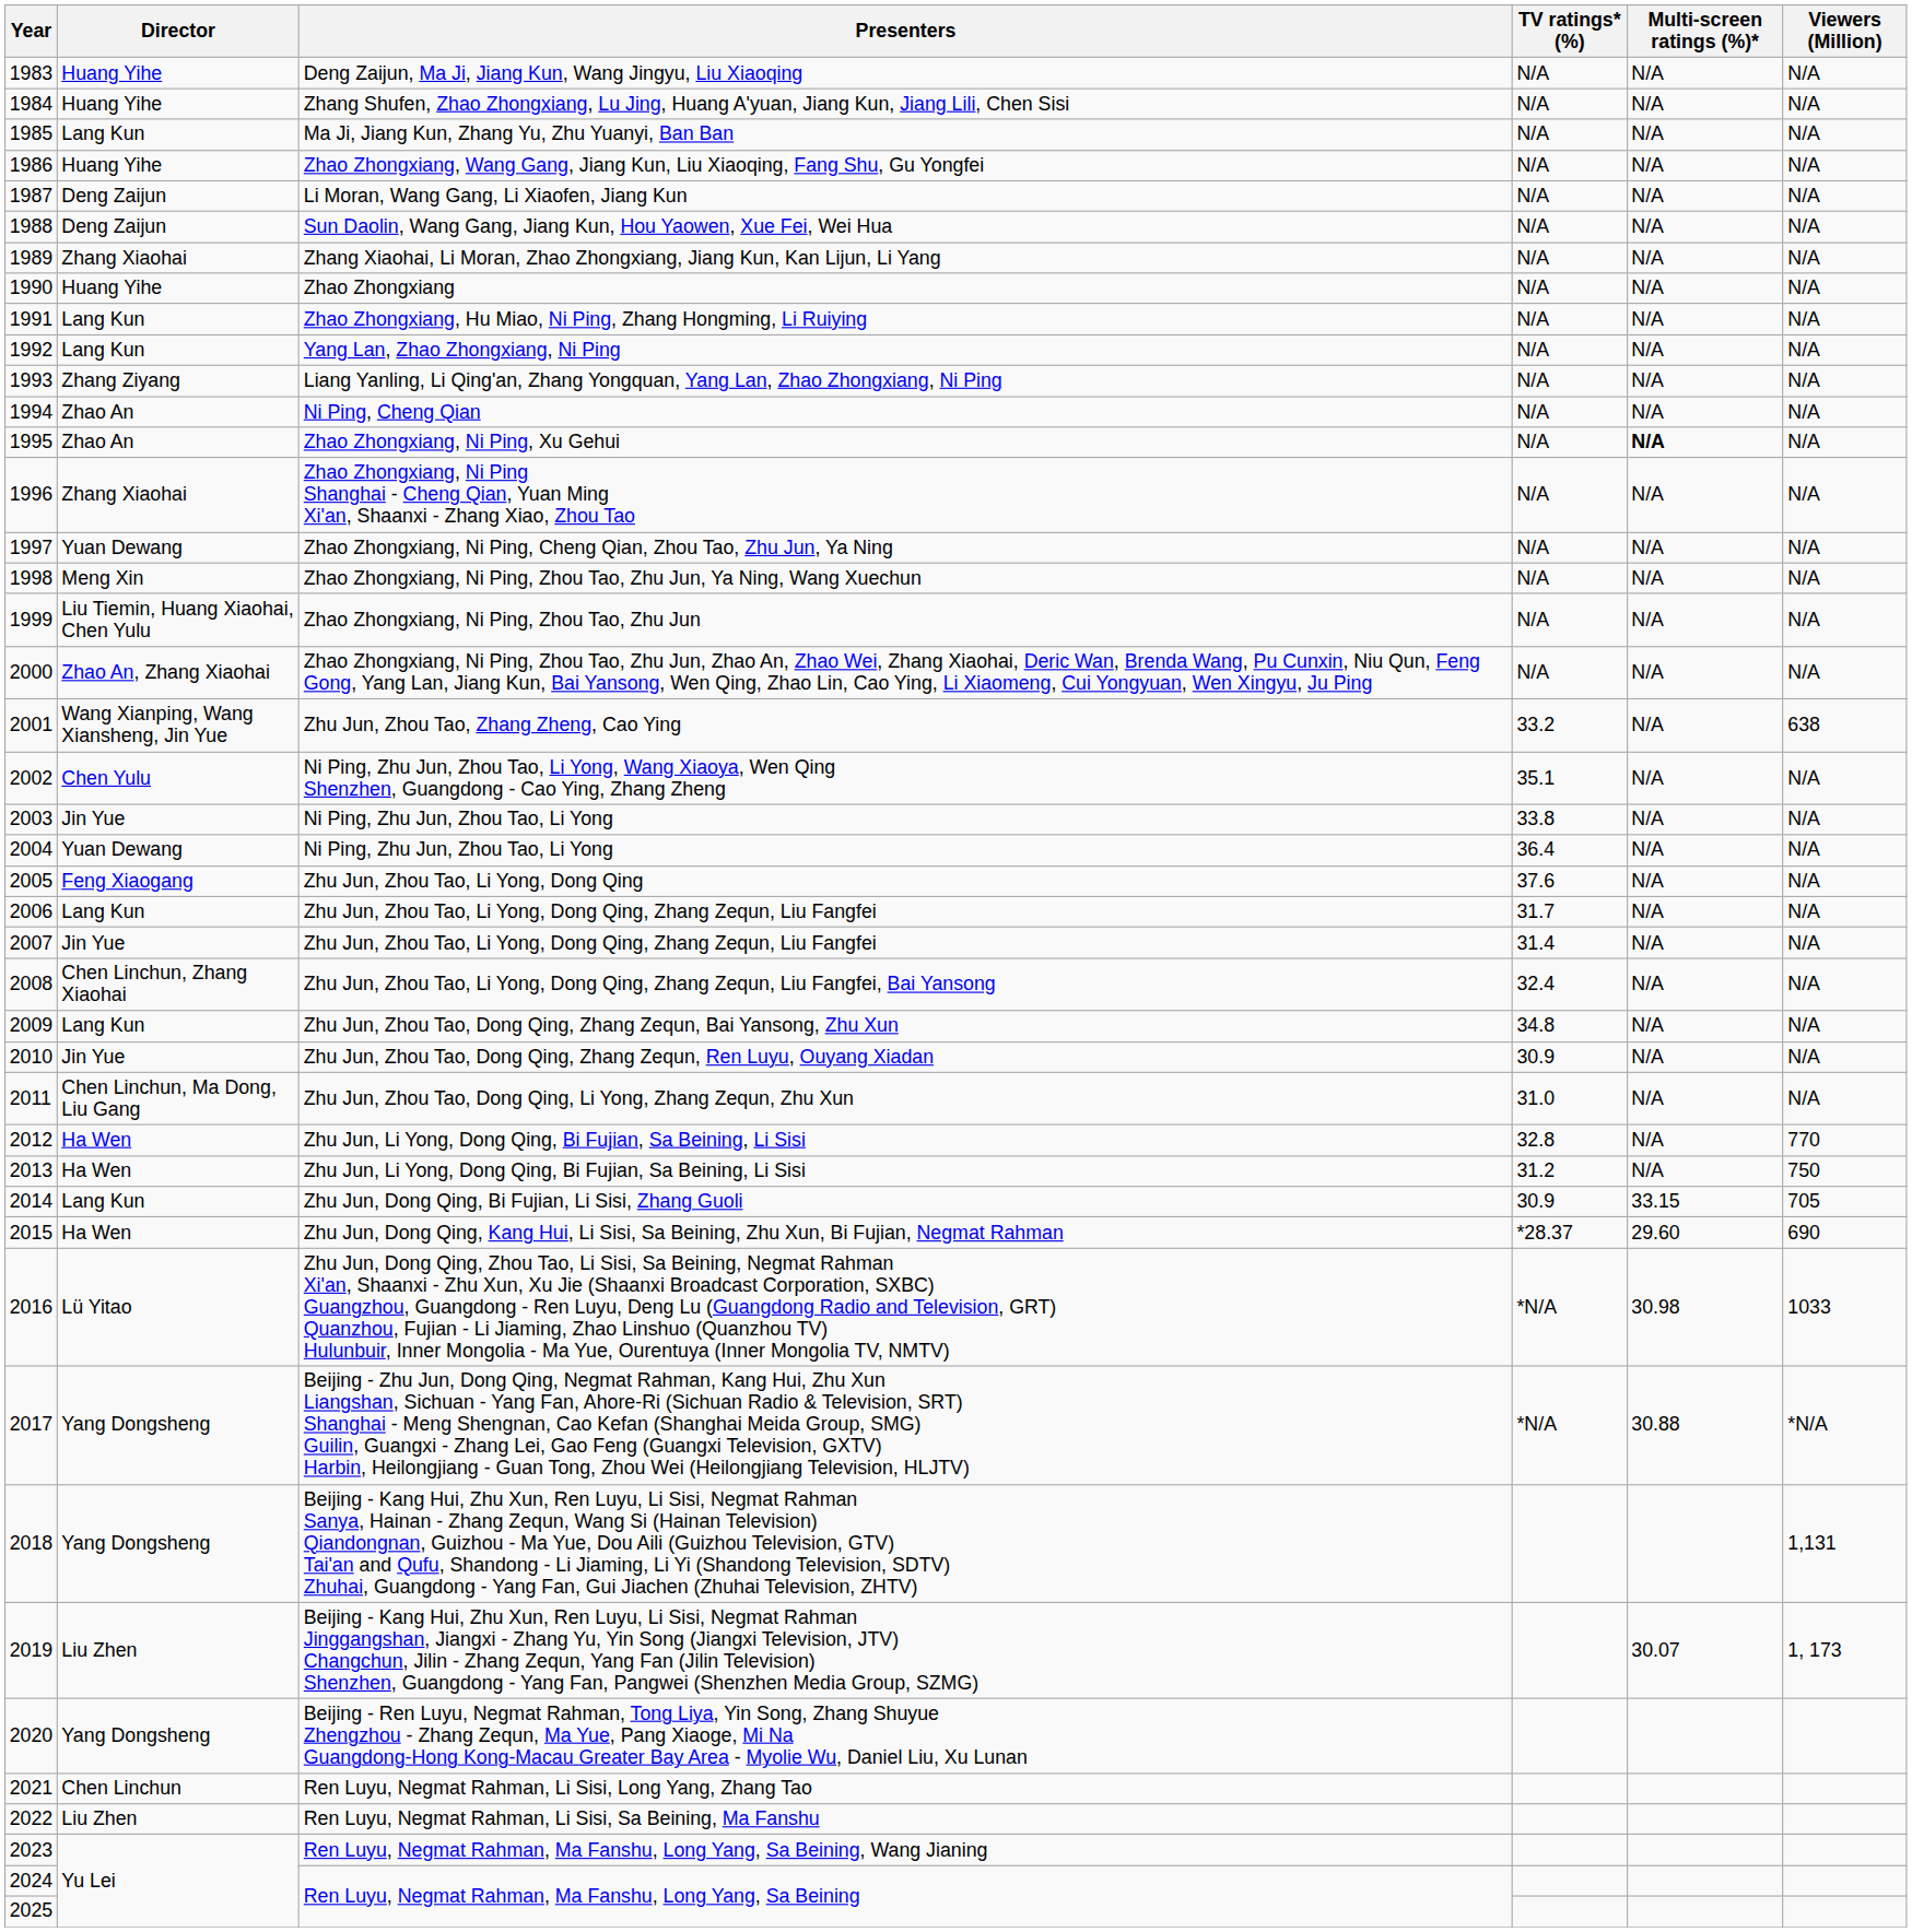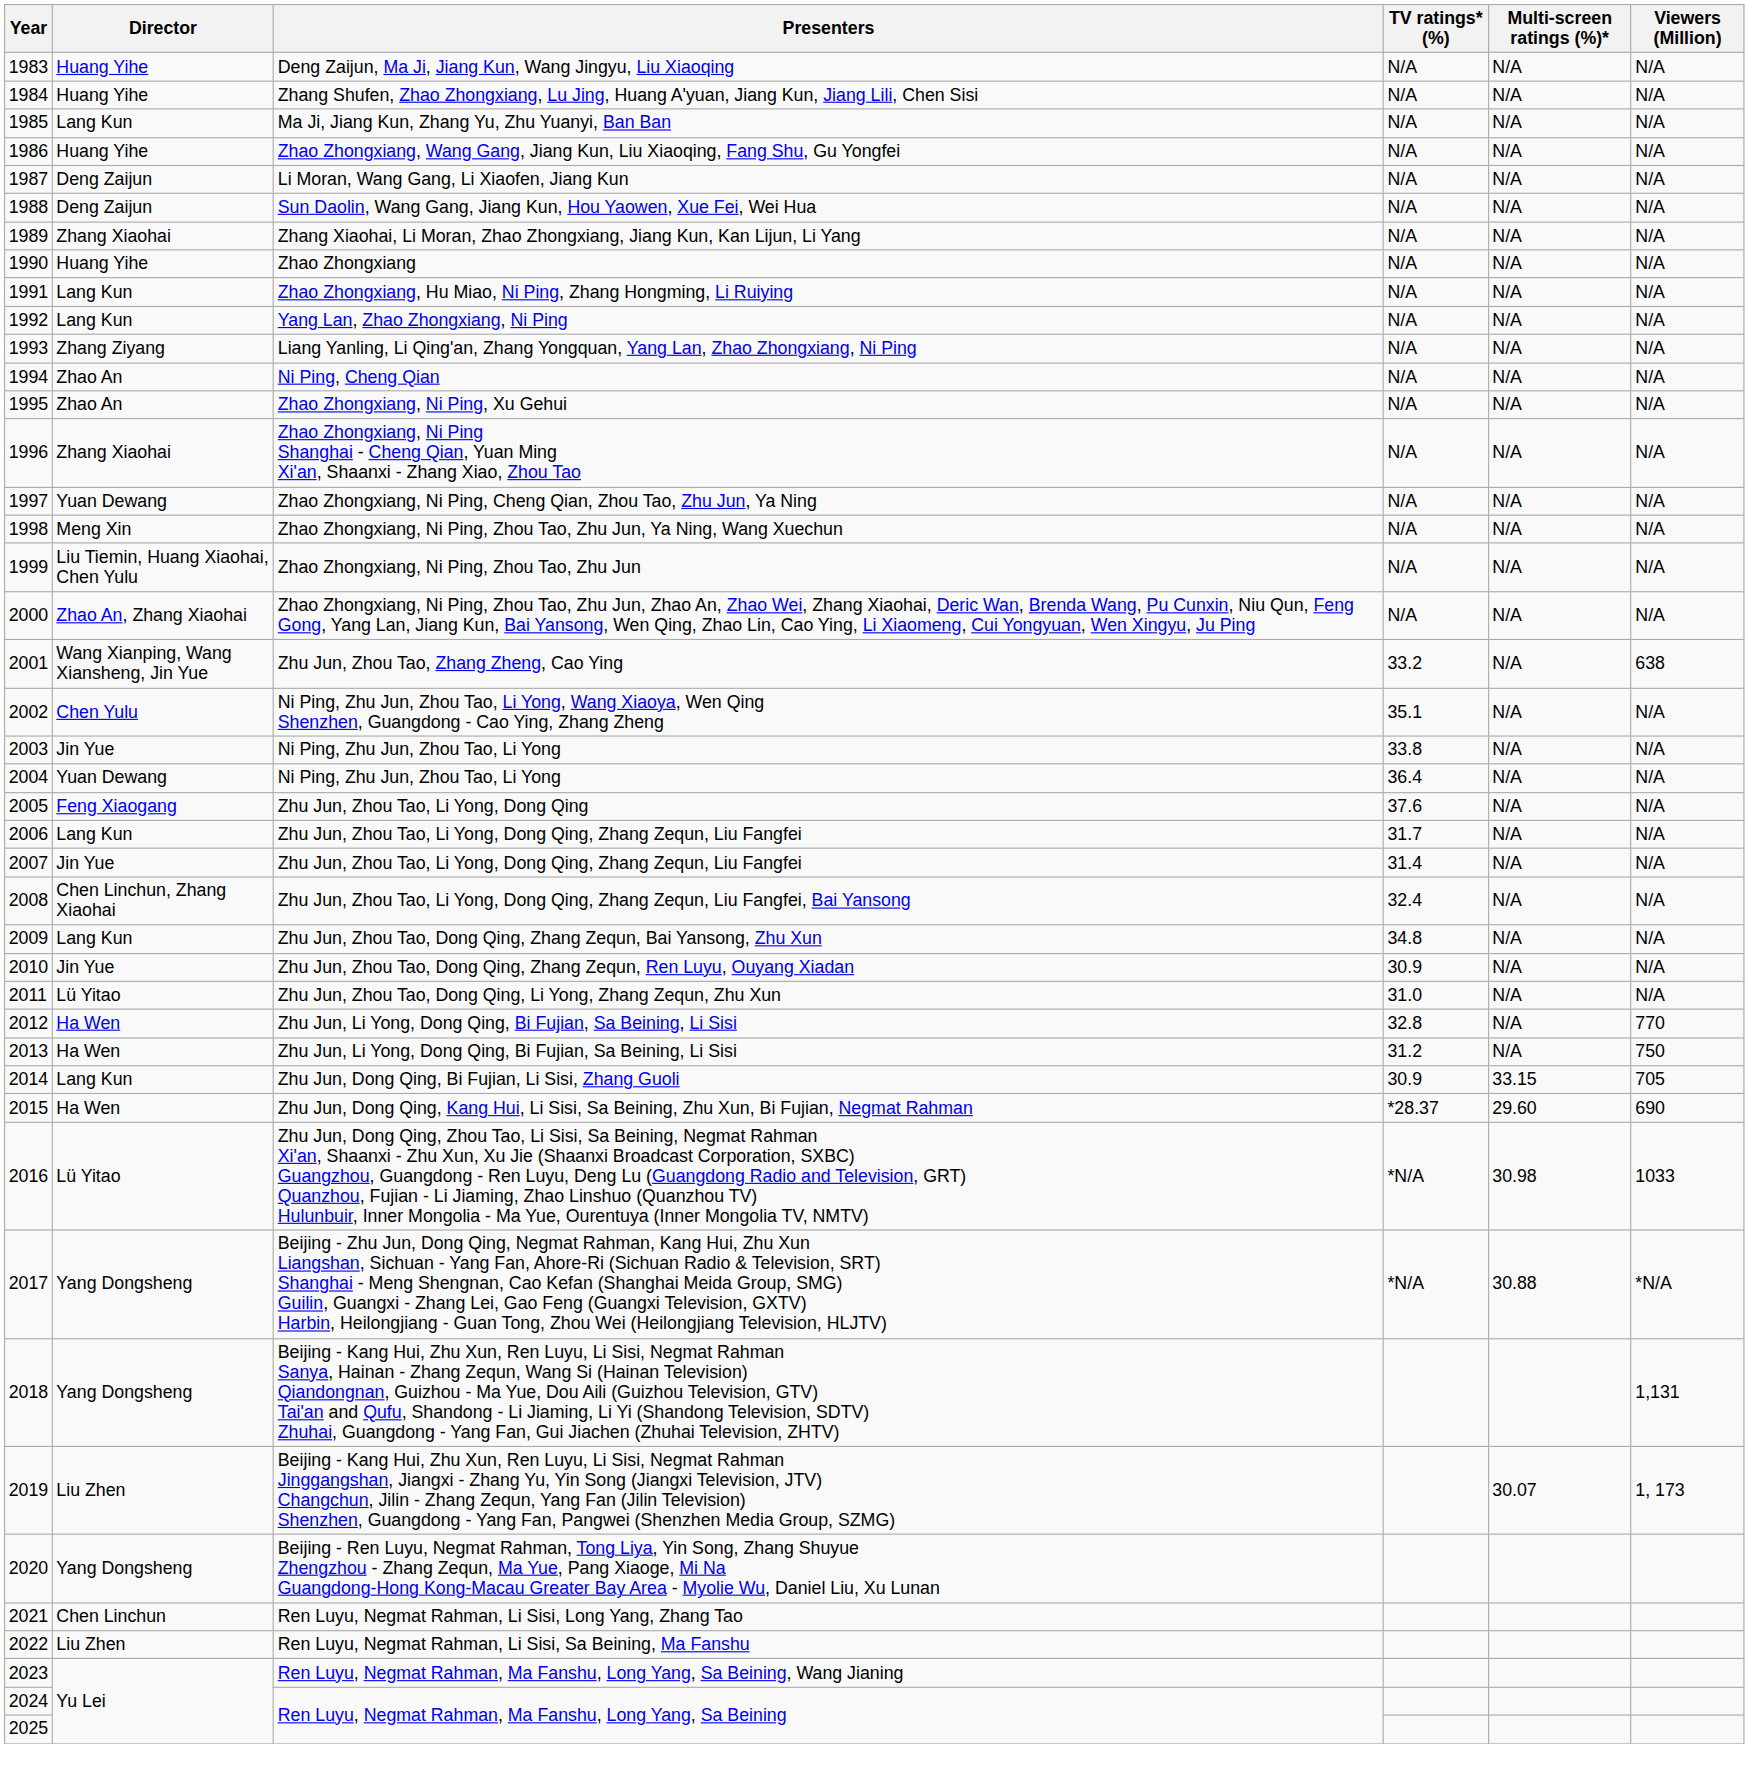Zhao Zhongxiang, Ni Ping, Xu Gehui | Multi-screen ratings (%)*: bold -> normal
Zhu Jun, Zhou Tao, Dong Qing, Li Yong, Zhang Zequn, Zhu Xun | Director: Chen Linchun, Ma Dong, Liu Gang -> Lü Yitao
